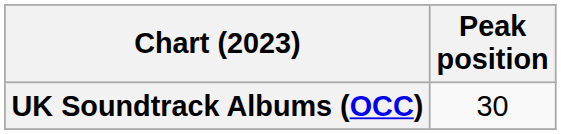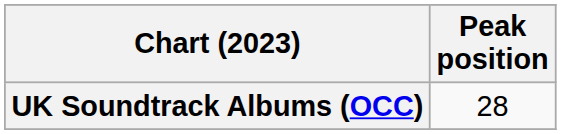UK Soundtrack Albums (OCC) | Peak position: 30 -> 28
